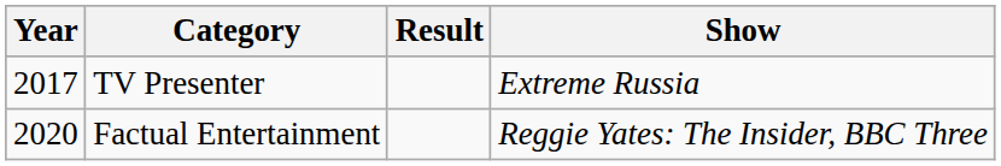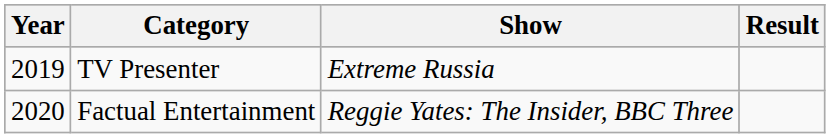columns swapped: Show <-> Result
TV Presenter | Year: 2017 -> 2019
